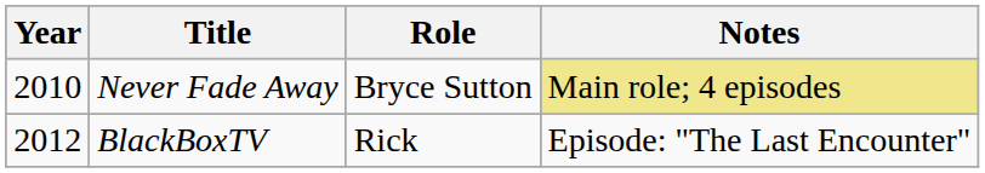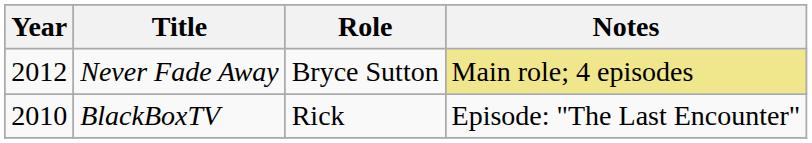Never Fade Away | Year: 2010 -> 2012
BlackBoxTV | Year: 2012 -> 2010
